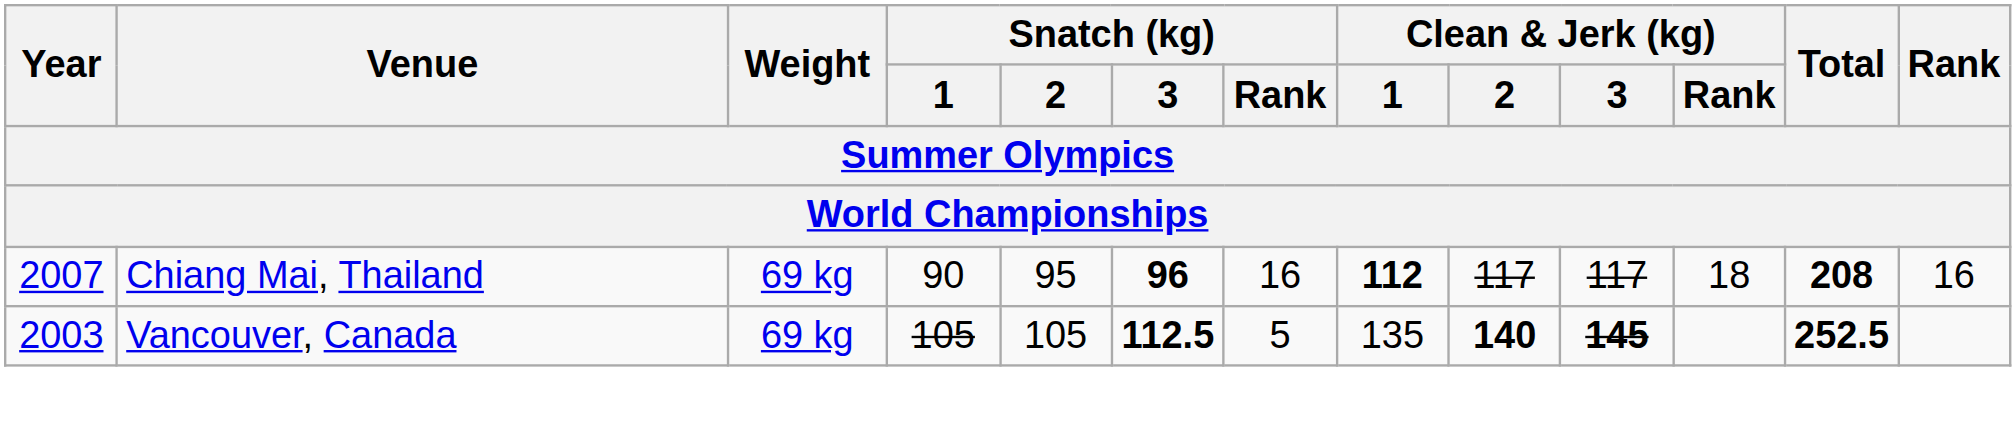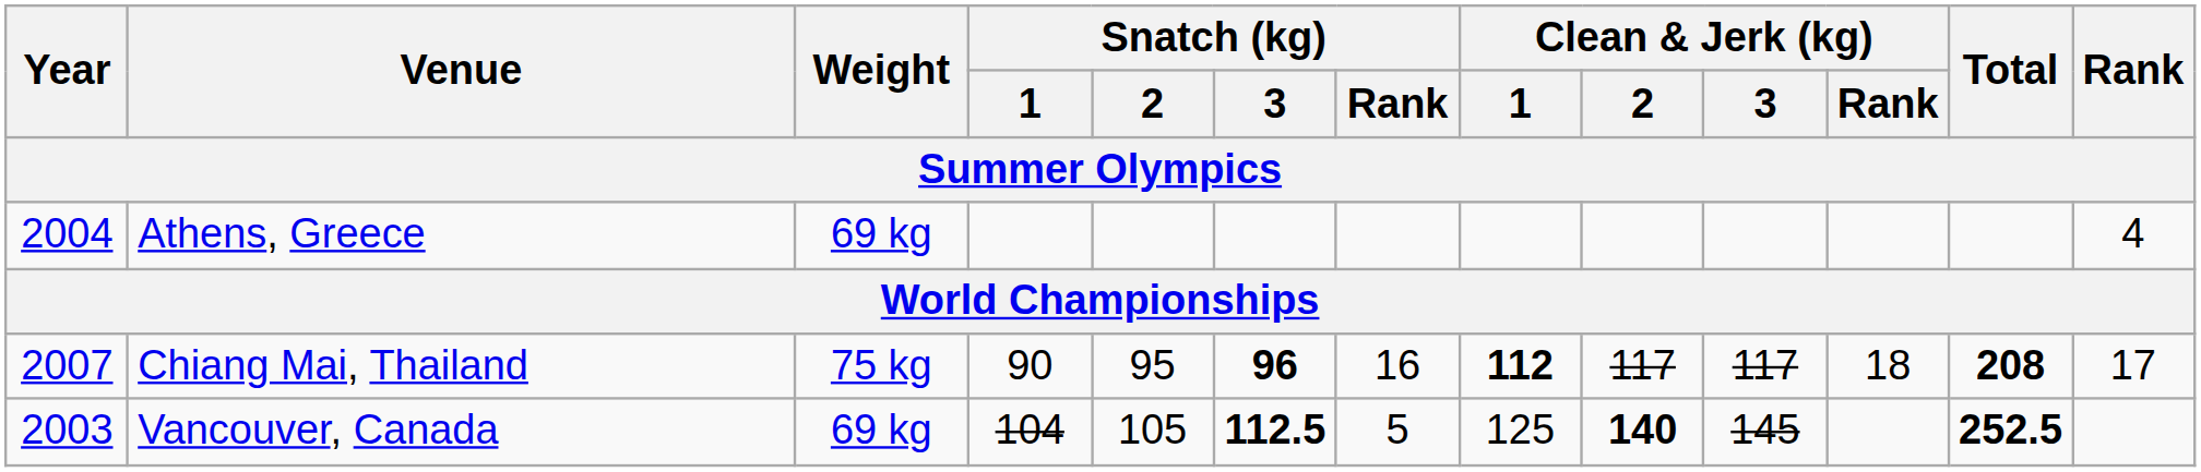+ row: 2004 | Athens, Greece | 69 kg | 4
Chiang Mai, Thailand | Weight: 69 kg -> 75 kg
Chiang Mai, Thailand | Rank: 16 -> 17
Vancouver, Canada | Snatch (kg) / 1: 105 -> 104
Vancouver, Canada | Clean & Jerk (kg) / 1: 135 -> 125
Vancouver, Canada | Clean & Jerk (kg) / 3: bold -> normal
